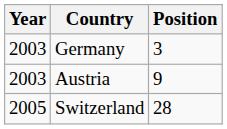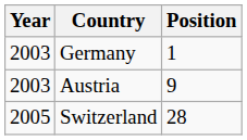Germany | Position: 3 -> 1
